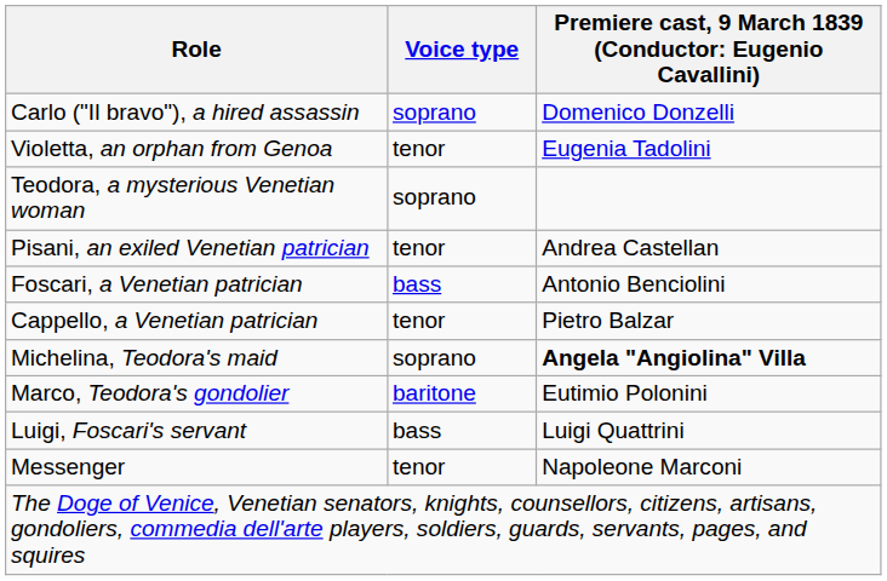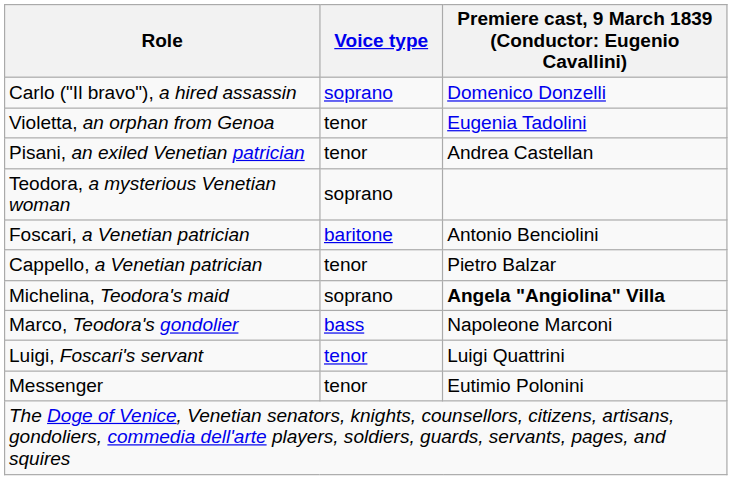rows swapped: Teodora, a mysterious Venetian woman <-> Pisani, an exiled Venetian patrician
Foscari, a Venetian patrician | Voice type: bass -> baritone
Marco, Teodora's gondolier | Voice type: baritone -> bass
Marco, Teodora's gondolier | column 3: Eutimio Polonini -> Napoleone Marconi
Luigi, Foscari's servant | Voice type: bass -> tenor
Messenger | column 3: Napoleone Marconi -> Eutimio Polonini
